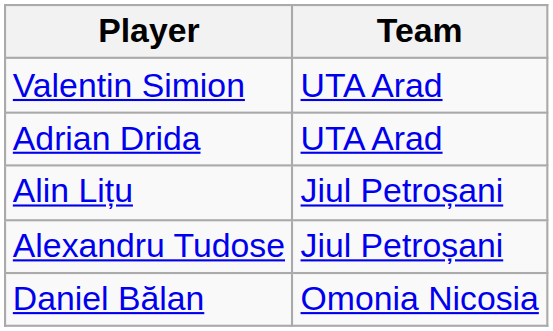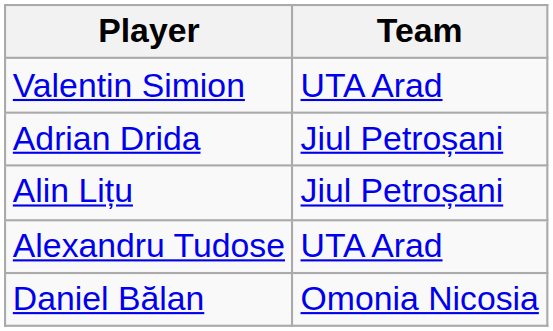Adrian Drida | Team: UTA Arad -> Jiul Petroșani
Alexandru Tudose | Team: Jiul Petroșani -> UTA Arad
